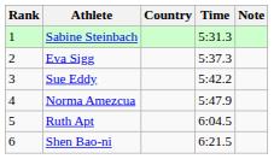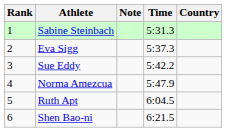columns swapped: Country <-> Note
